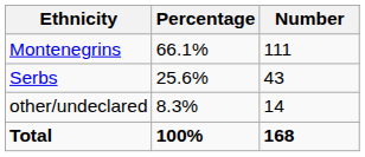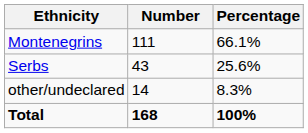columns swapped: Number <-> Percentage
